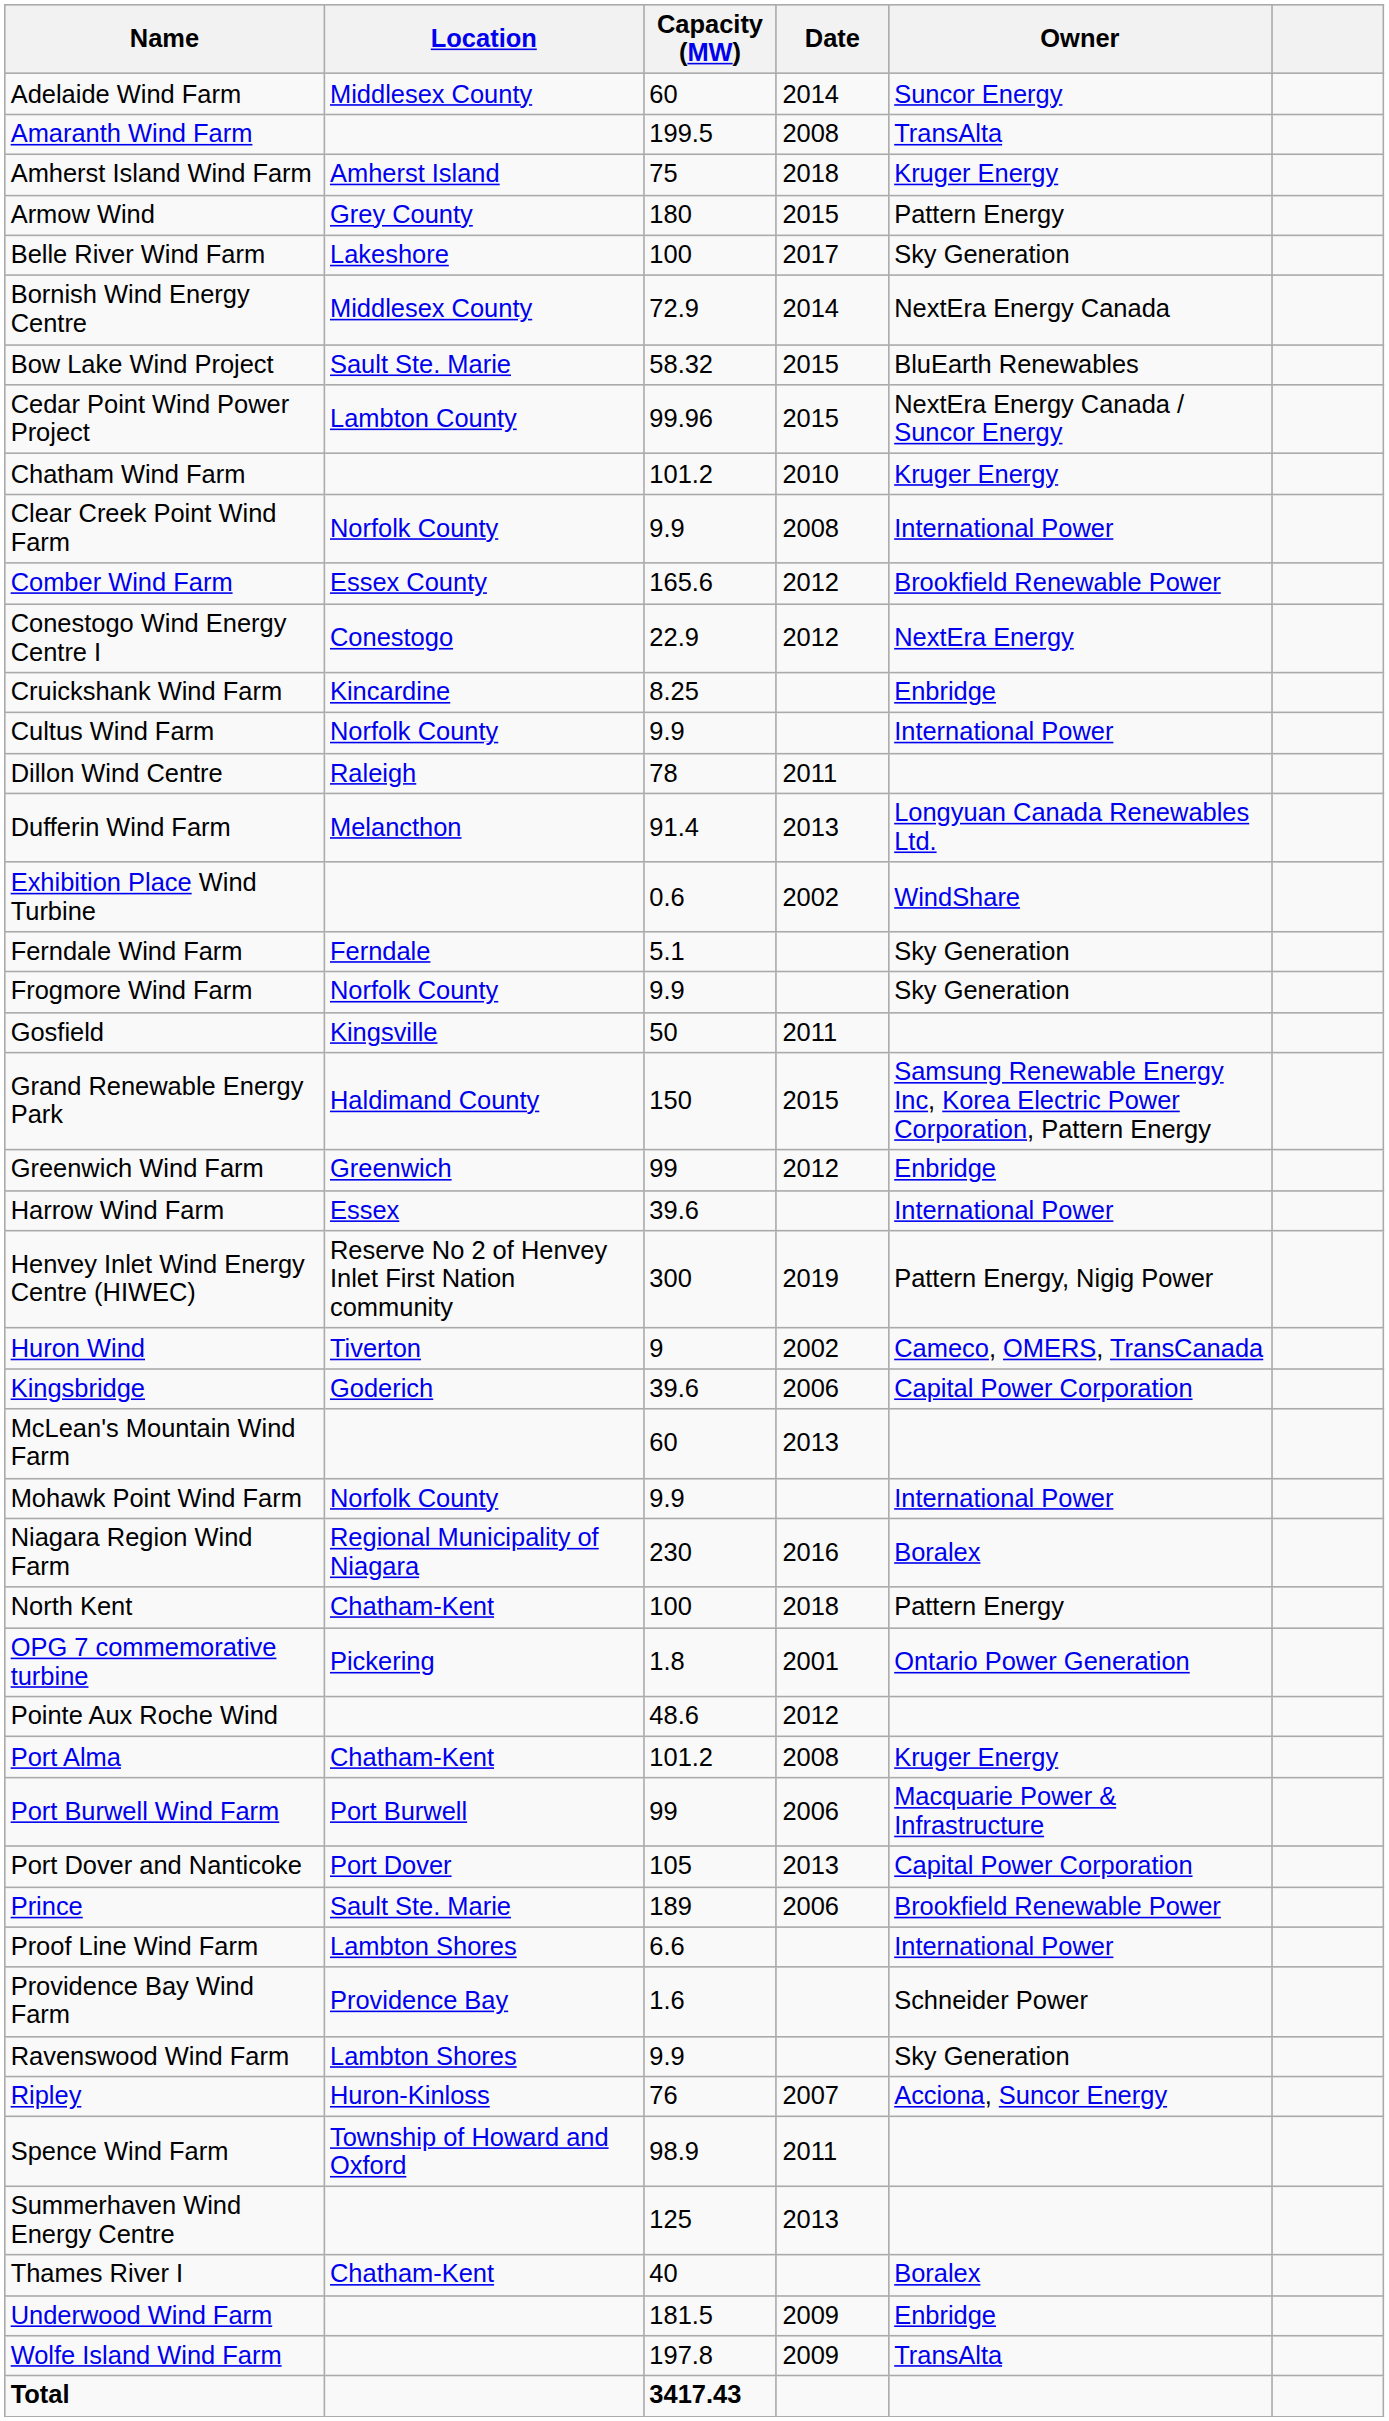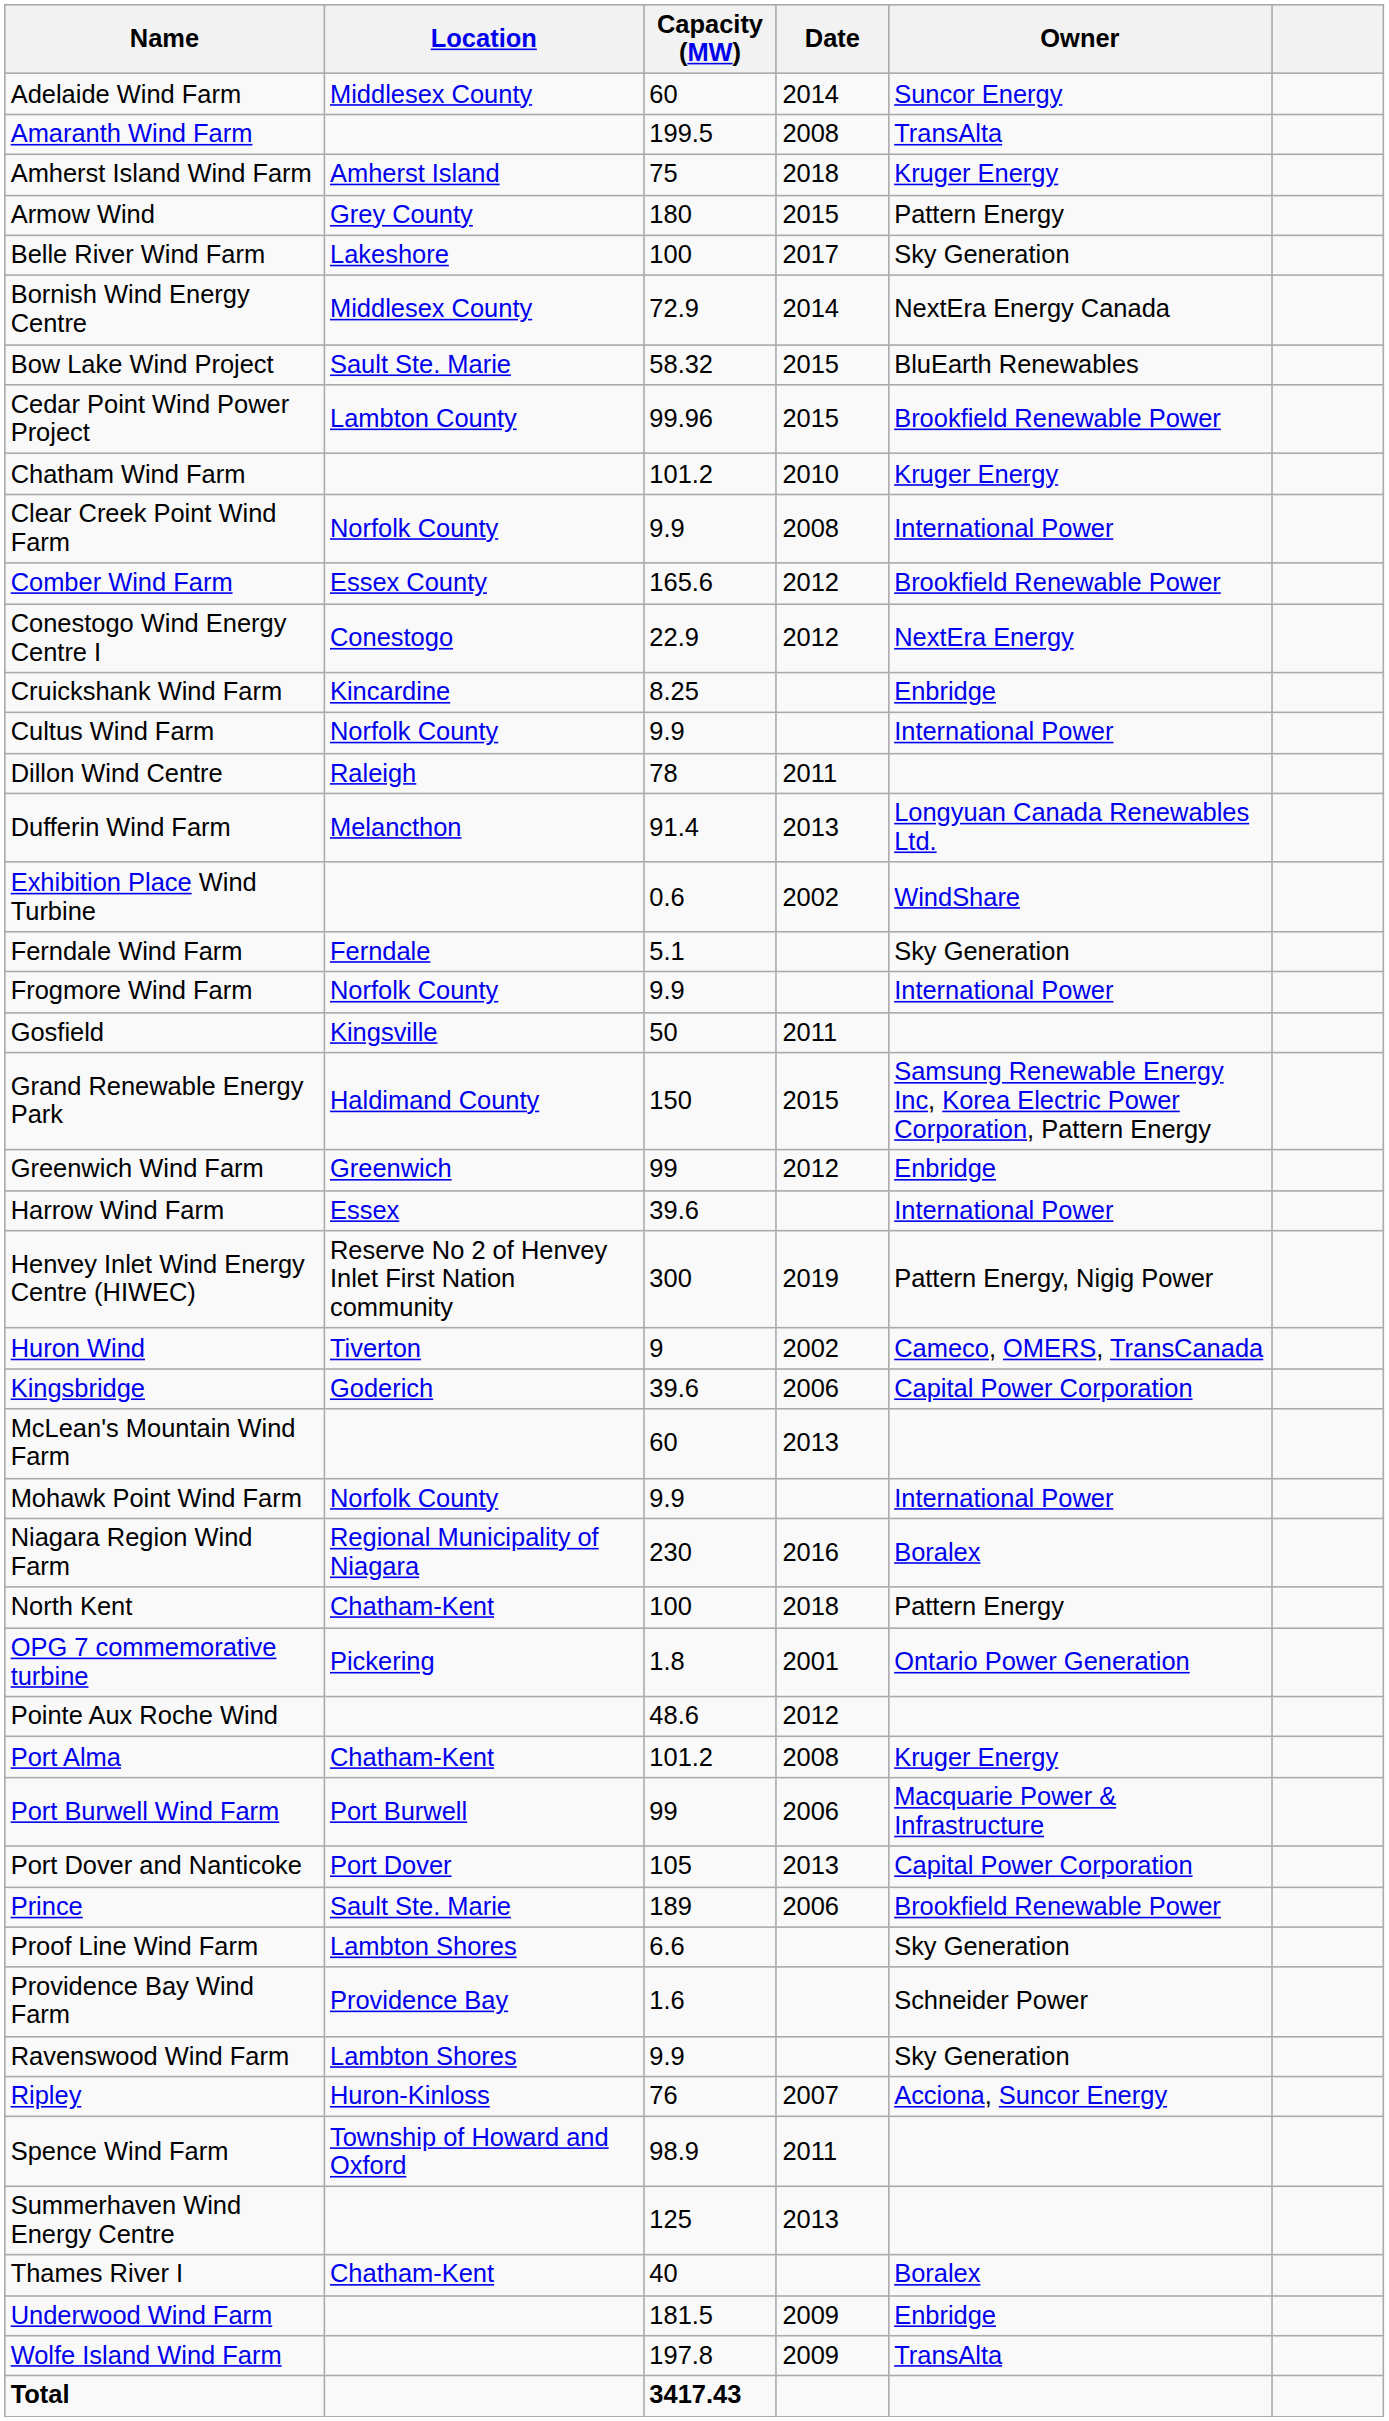Cedar Point Wind Power Project | Owner: NextEra Energy Canada / Suncor Energy -> Brookfield Renewable Power
Frogmore Wind Farm | Owner: Sky Generation -> International Power
Proof Line Wind Farm | Owner: International Power -> Sky Generation
